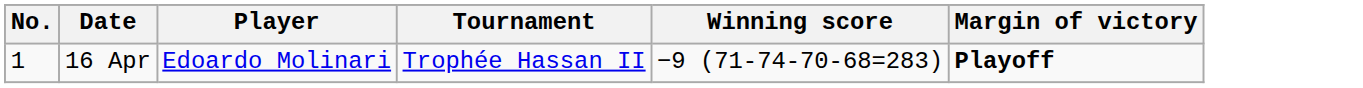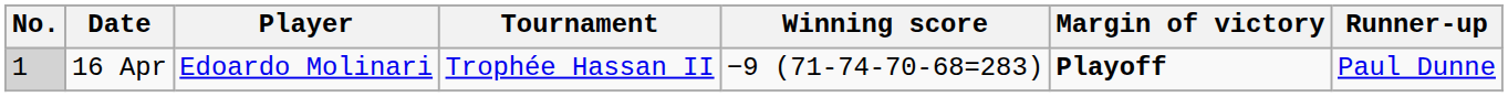+ column: Runner-up | Paul Dunne
16 Apr | No.: no background -> lightgrey background
